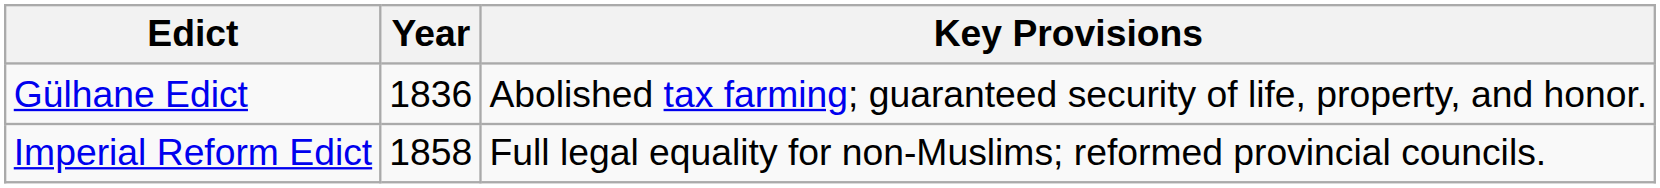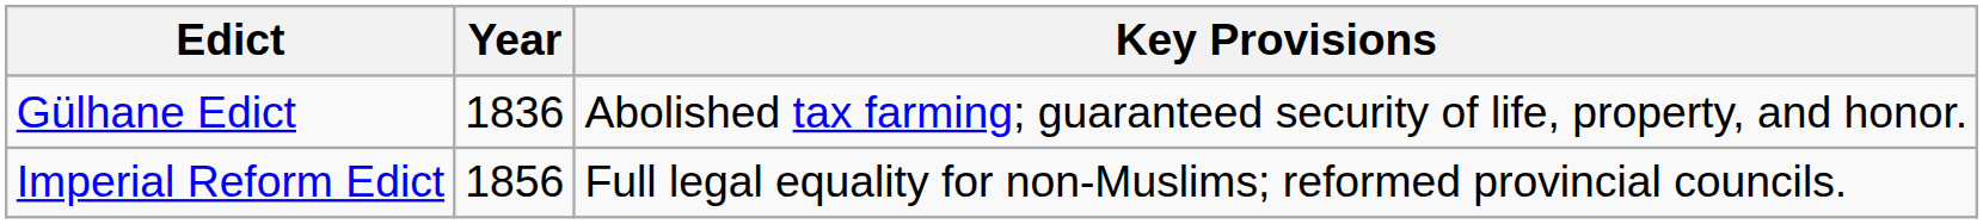Imperial Reform Edict | Year: 1858 -> 1856
